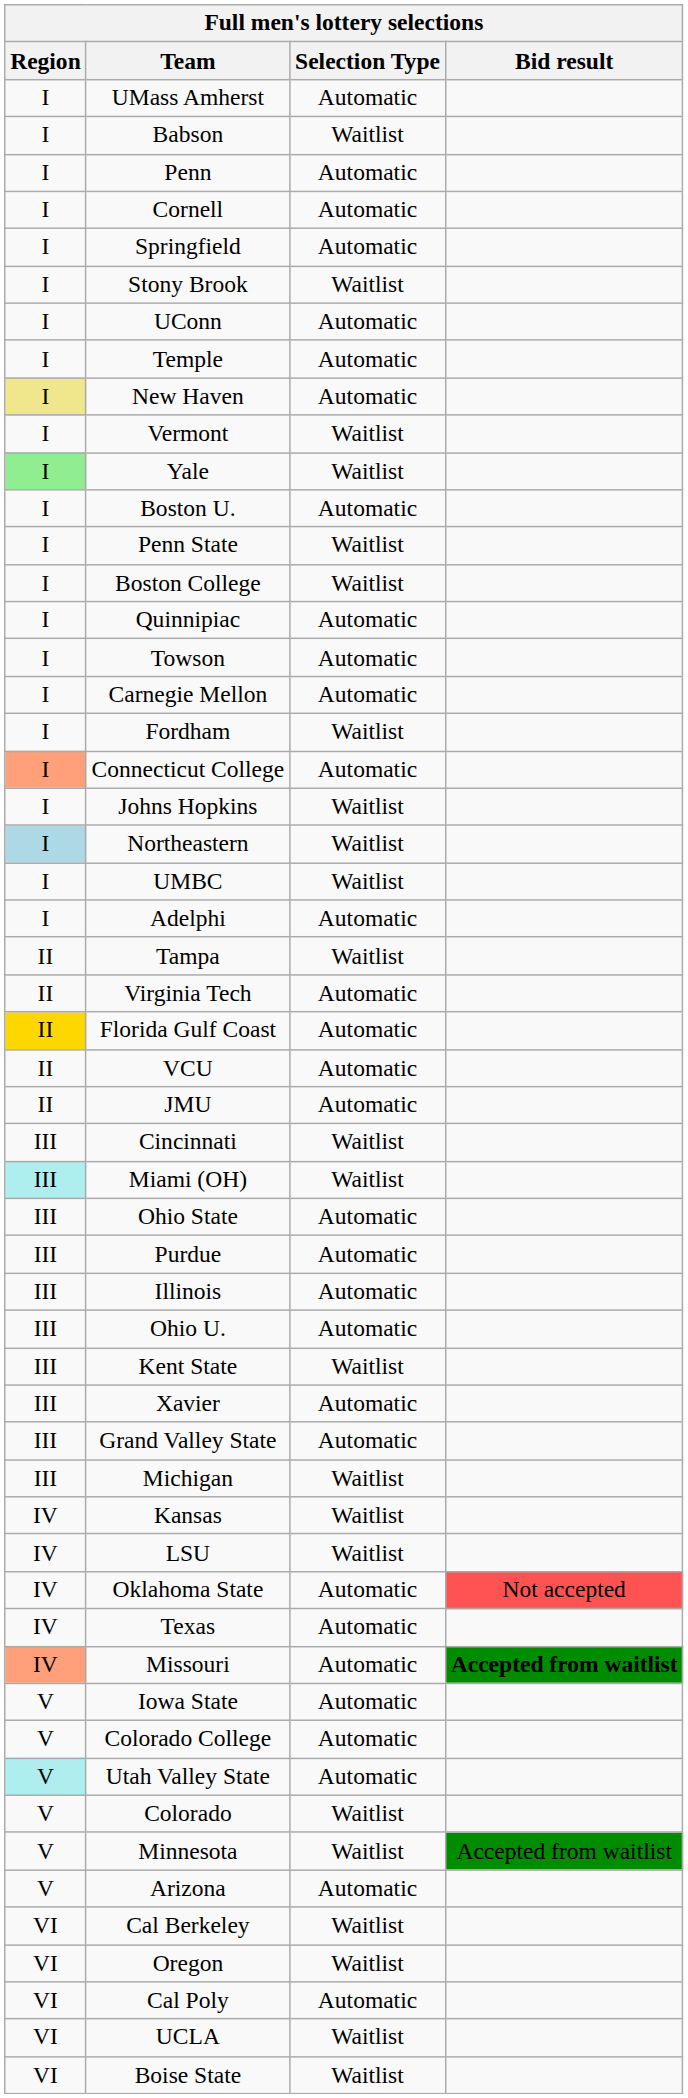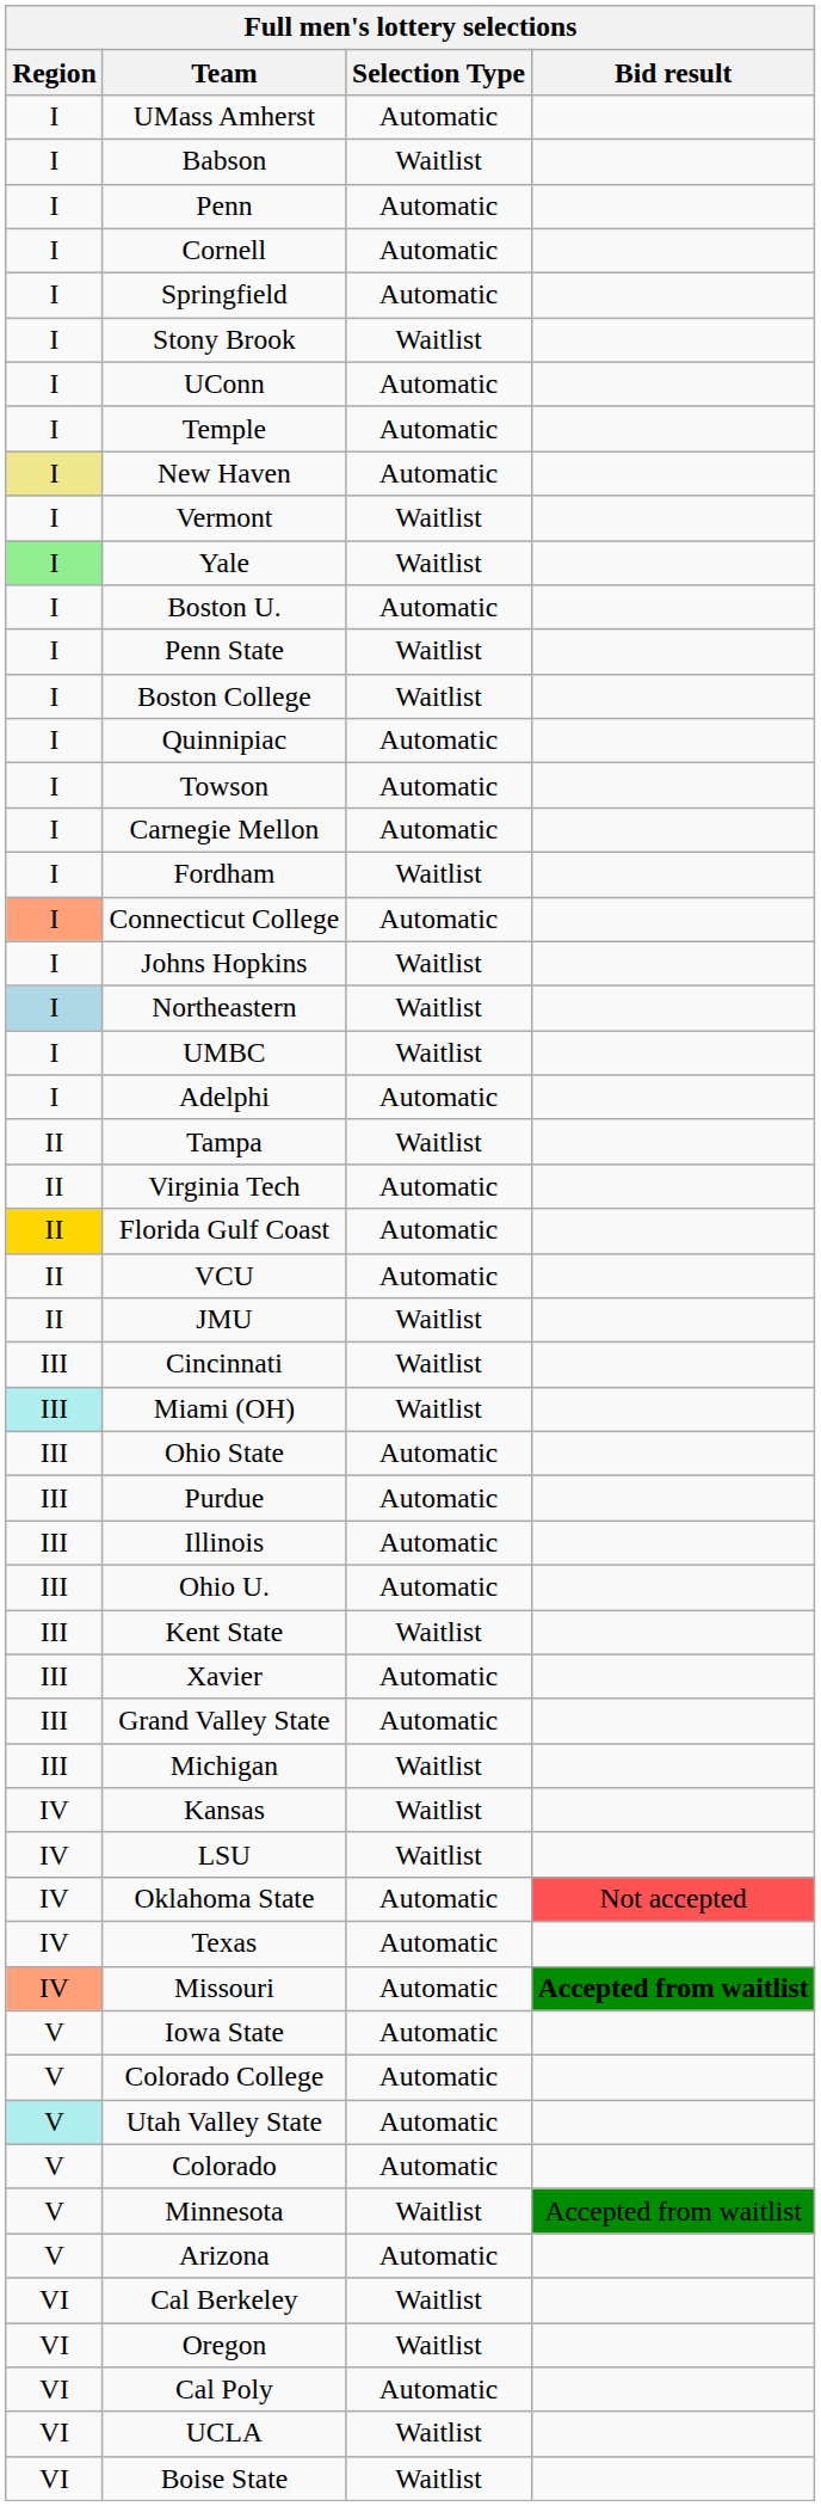JMU | Selection Type: Automatic -> Waitlist
Colorado | Selection Type: Waitlist -> Automatic
